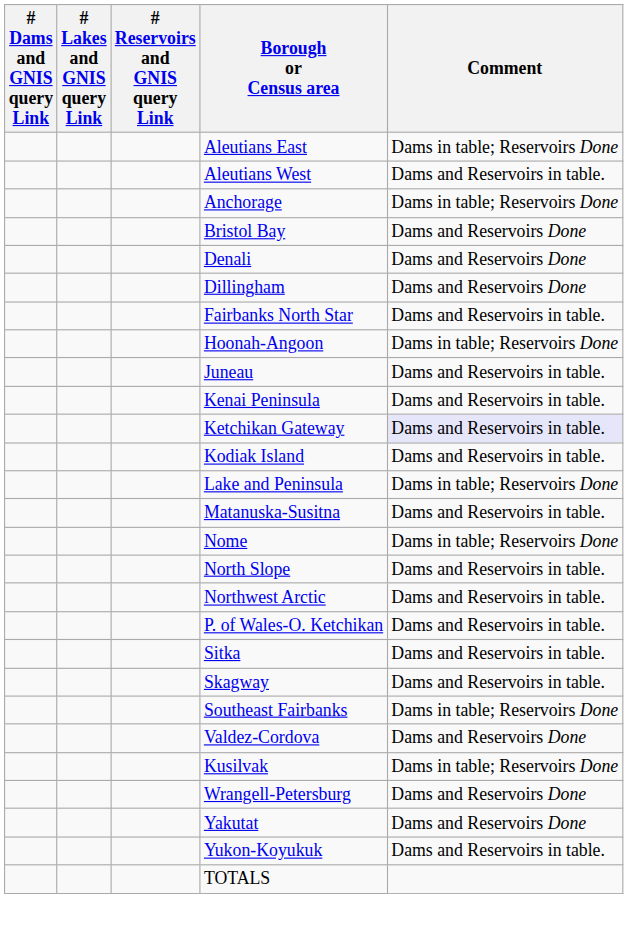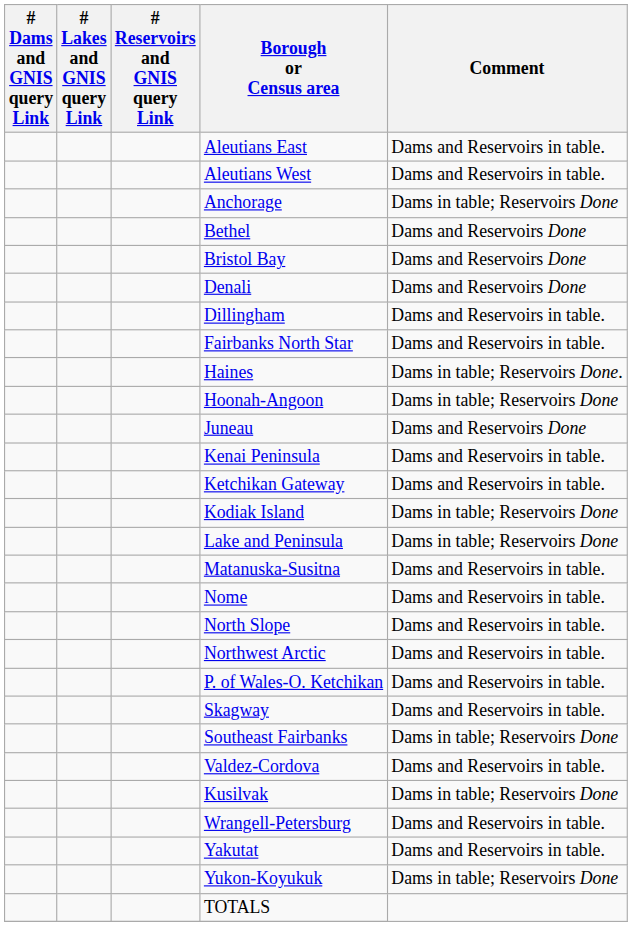Aleutians East | Comment: Dams in table; Reservoirs Done -> Dams and Reservoirs in table.
+ row: Bethel | Dams and Reservoirs Done
Dillingham | Comment: Dams and Reservoirs Done -> Dams and Reservoirs in table.
+ row: Haines | Dams in table; Reservoirs Done.
Juneau | Comment: Dams and Reservoirs in table. -> Dams and Reservoirs Done
Ketchikan Gateway | Comment: lavender background -> no background
Kodiak Island | Comment: Dams and Reservoirs in table. -> Dams in table; Reservoirs Done
Nome | Comment: Dams in table; Reservoirs Done -> Dams and Reservoirs in table.
- row: Sitka | Dams and Reservoirs in table.
Valdez-Cordova | Comment: Dams and Reservoirs Done -> Dams and Reservoirs in table.
Wrangell-Petersburg | Comment: Dams and Reservoirs Done -> Dams and Reservoirs in table.
Yakutat | Comment: Dams and Reservoirs Done -> Dams and Reservoirs in table.
Yukon-Koyukuk | Comment: Dams and Reservoirs in table. -> Dams in table; Reservoirs Done
